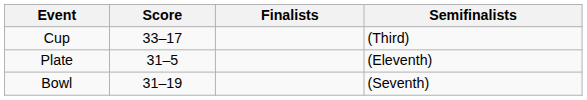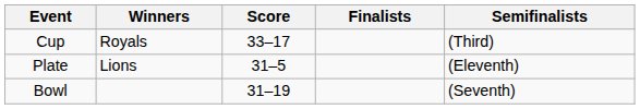+ column: Winners | Royals | Lions
